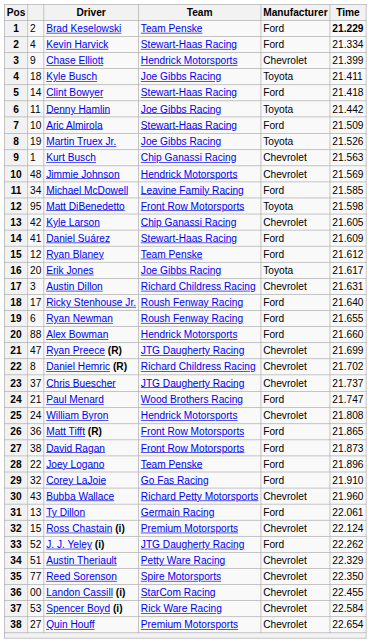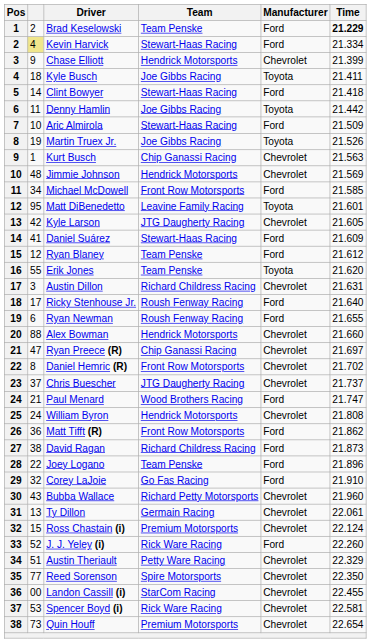Kevin Harvick | column 2: no background -> khaki background
Michael McDowell | Team: Leavine Family Racing -> Front Row Motorsports
Matt DiBenedetto | Team: Front Row Motorsports -> Leavine Family Racing
Matt DiBenedetto | Time: 21.598 -> 21.601
Kyle Larson | Team: Chip Ganassi Racing -> JTG Daugherty Racing
Erik Jones | column 2: 20 -> 55
Erik Jones | Team: Joe Gibbs Racing -> Team Penske
Erik Jones | Time: 21.617 -> 21.620
Alex Bowman | Manufacturer: Ford -> Chevrolet
Ryan Preece (R) | Team: JTG Daugherty Racing -> Chip Ganassi Racing
Ryan Preece (R) | Time: 21.699 -> 21.697
Daniel Hemric (R) | Team: Richard Childress Racing -> Front Row Motorsports
Matt Tifft (R) | Time: 21.865 -> 21.862
David Ragan | Team: Front Row Motorsports -> Richard Childress Racing
Ty Dillon | Manufacturer: Ford -> Chevrolet
J. J. Yeley (i) | Team: JTG Daugherty Racing -> Rick Ware Racing
J. J. Yeley (i) | Time: 22.262 -> 22.260
Spencer Boyd (i) | Time: 22.584 -> 22.581
Quin Houff | column 2: 27 -> 73
